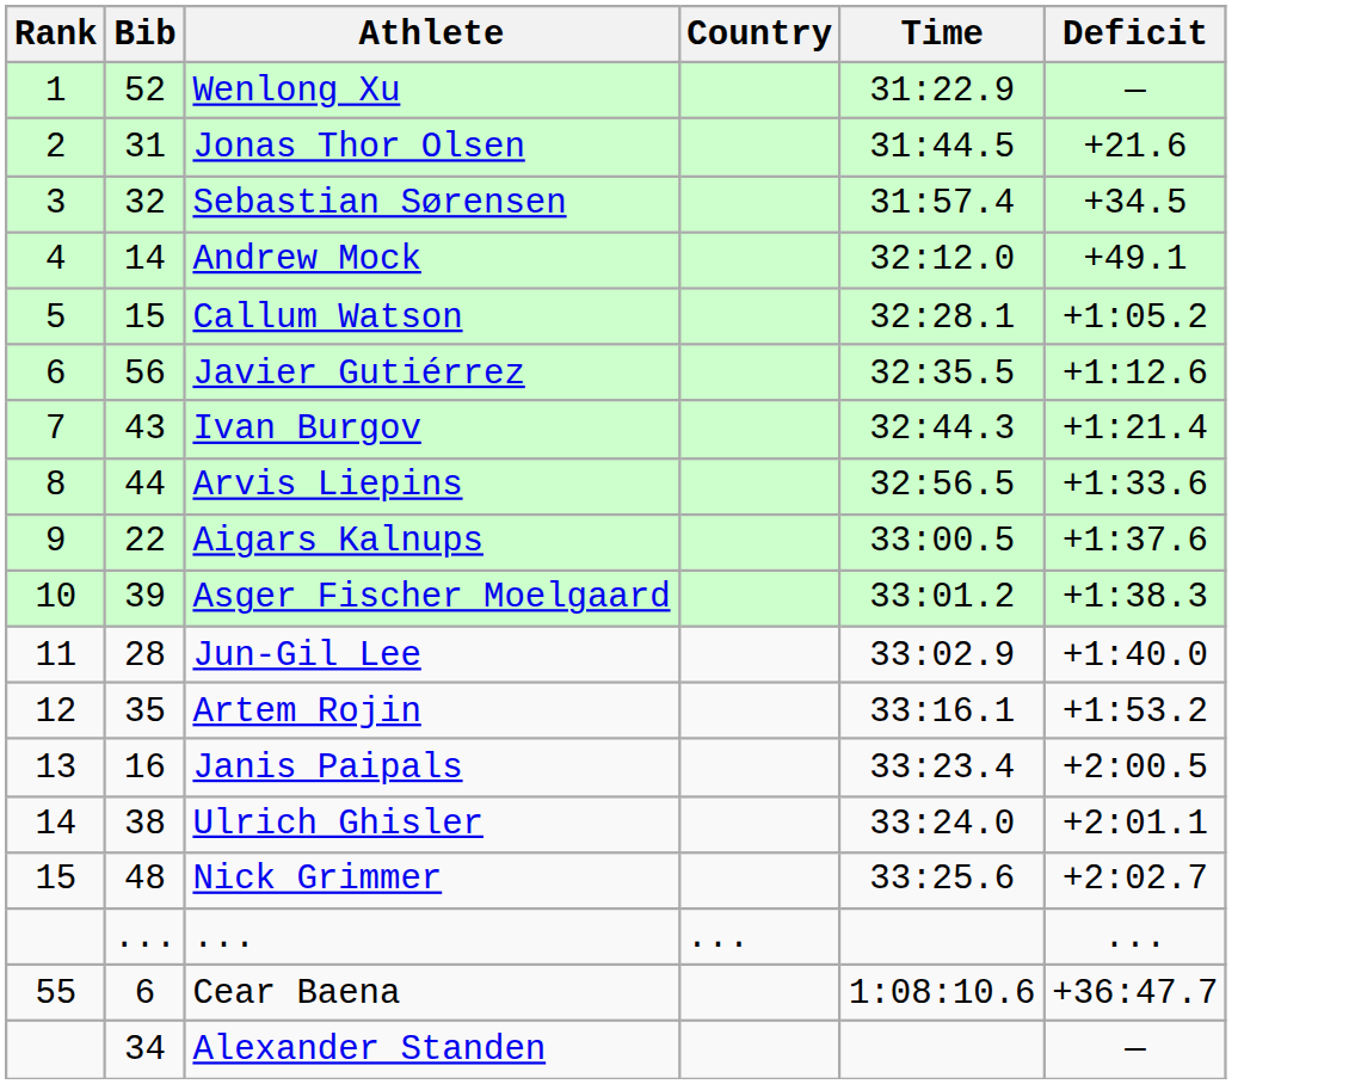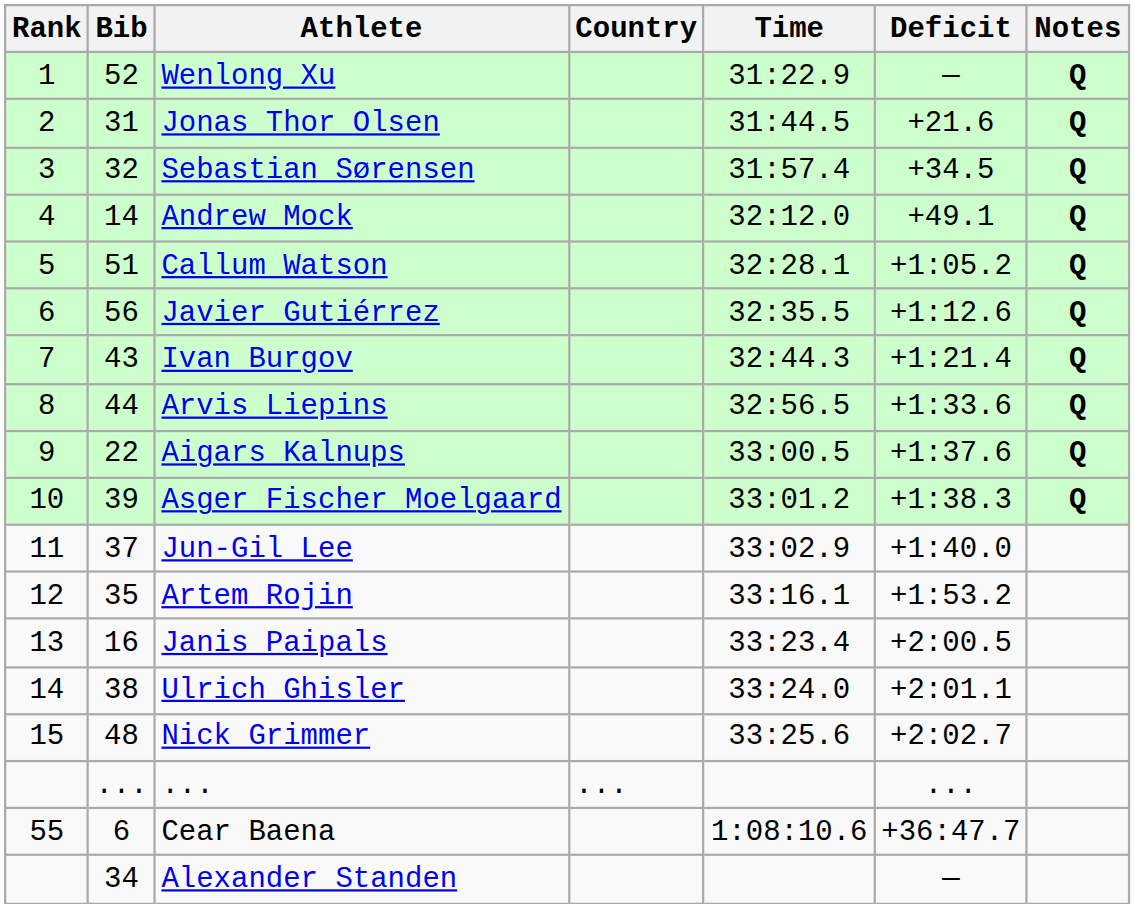+ column: Notes | Q | Q | Q | Q | Q | Q | Q | Q | Q | Q
Callum Watson | Bib: 15 -> 51
Jun-Gil Lee | Bib: 28 -> 37
